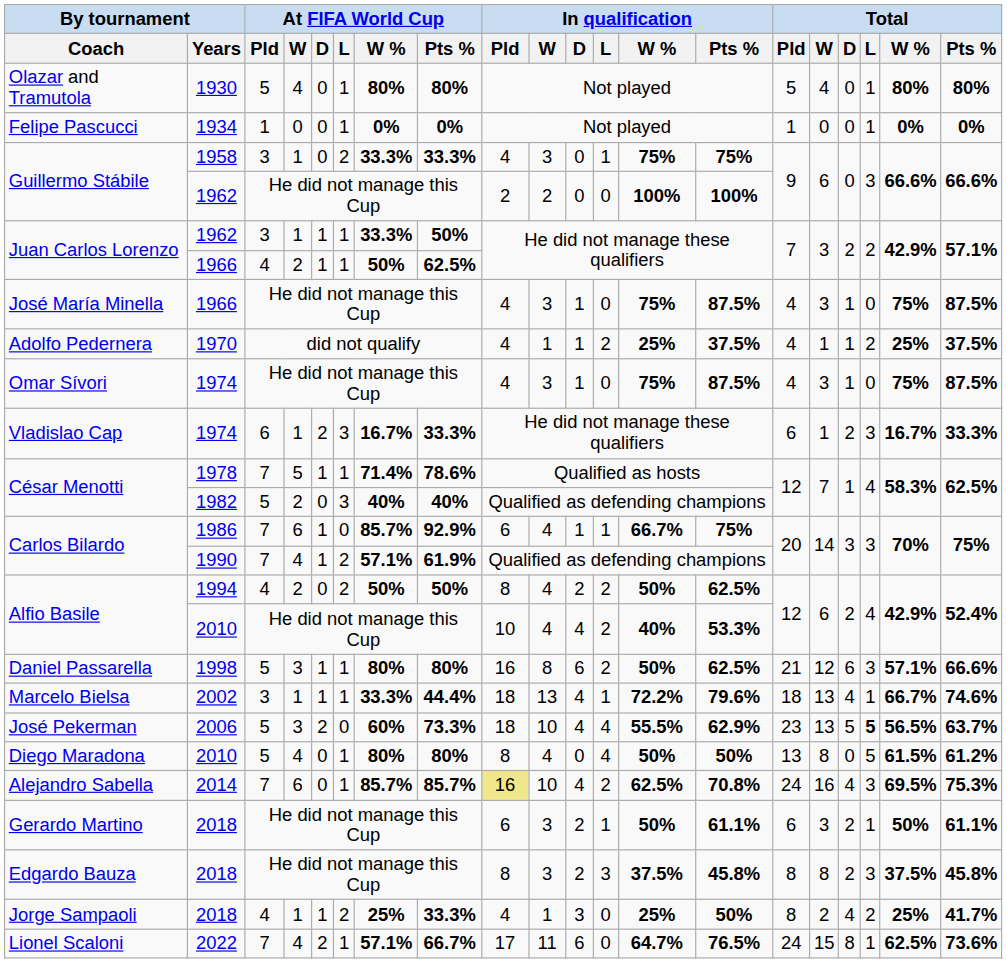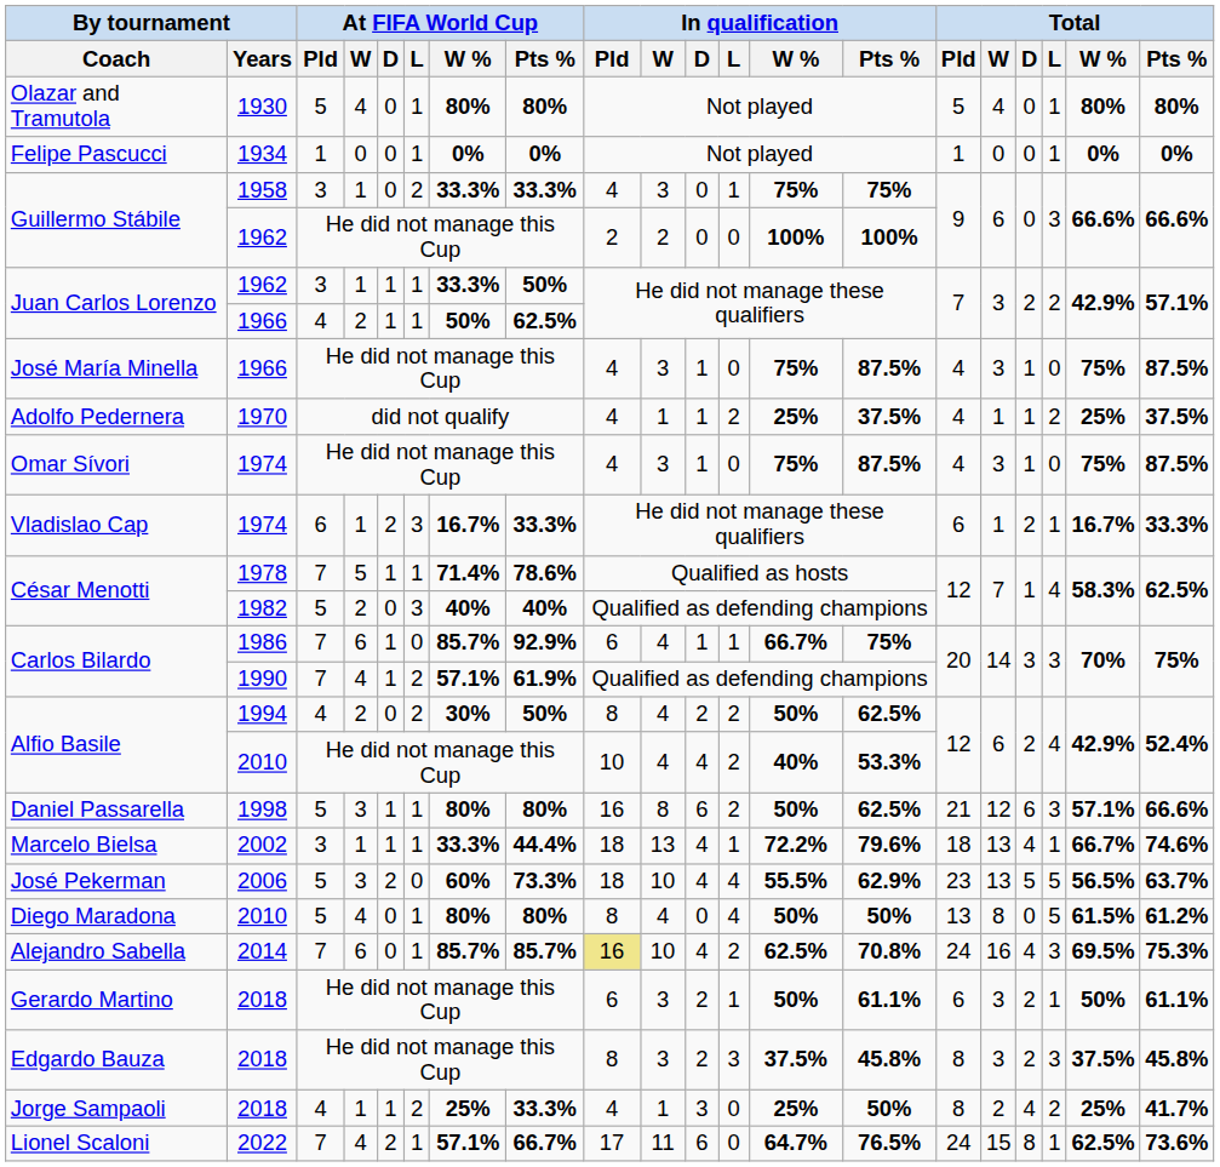Vladislao Cap | Total / L: 3 -> 1
Alfio Basile / 1994 | At FIFA World Cup / W %: 50% -> 30%
José Pekerman | Total / L: bold -> normal
Edgardo Bauza | Total / W: 8 -> 3
